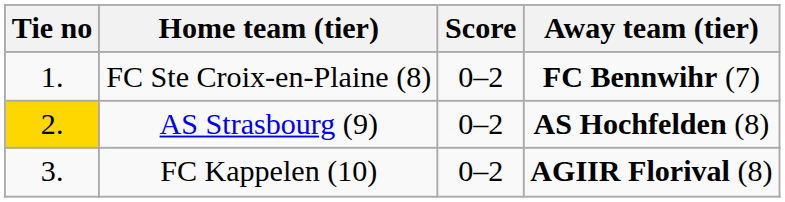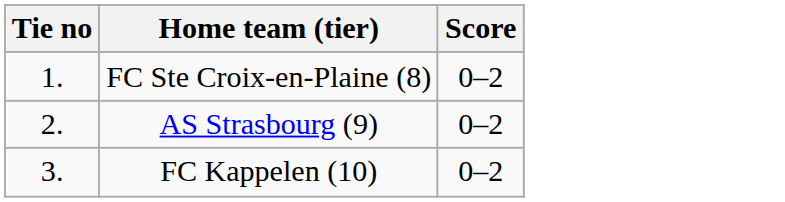- column: Away team (tier) | FC Bennwihr (7) | AS Hochfelden (8) | AGIIR Florival (8)
AS Strasbourg (9) | Tie no: gold background -> no background
